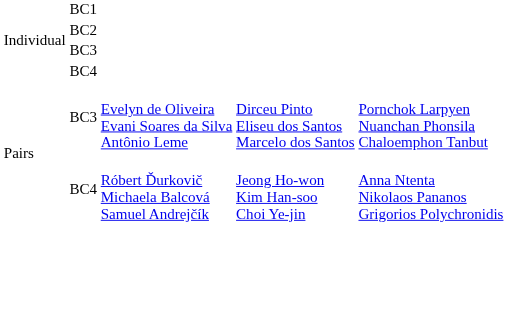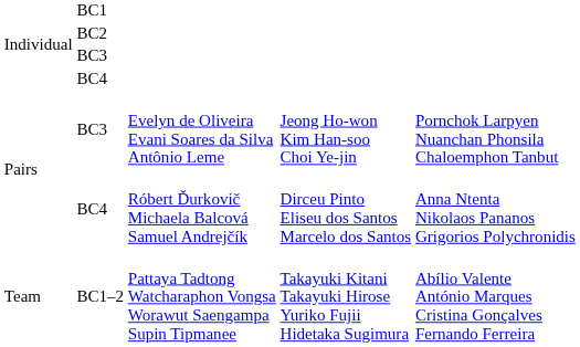BC3 / Evelyn de Oliveira Evani Soares da Silva Antônio Leme | column 4: Dirceu Pinto Eliseu dos Santos Marcelo dos Santos -> Jeong Ho-won Kim Han-soo Choi Ye-jin
BC4 / Róbert Ďurkovič Michaela Balcová Samuel Andrejčík | column 4: Jeong Ho-won Kim Han-soo Choi Ye-jin -> Dirceu Pinto Eliseu dos Santos Marcelo dos Santos
+ row: Team | BC1–2 | Pattaya Tadtong Watcharaphon Vongsa Worawut Saengampa Supin Tipmanee | Takayuki Kitani Takayuki Hirose Yuriko Fujii Hidetaka Sugimura | Abílio Valente António Marques Cristina Gonçalves Fernando Ferreira
